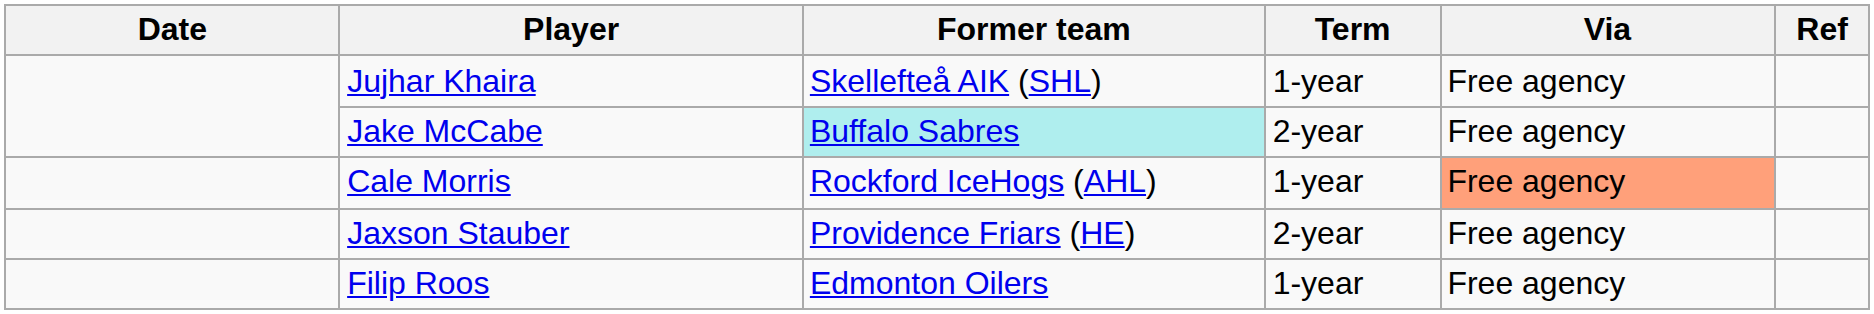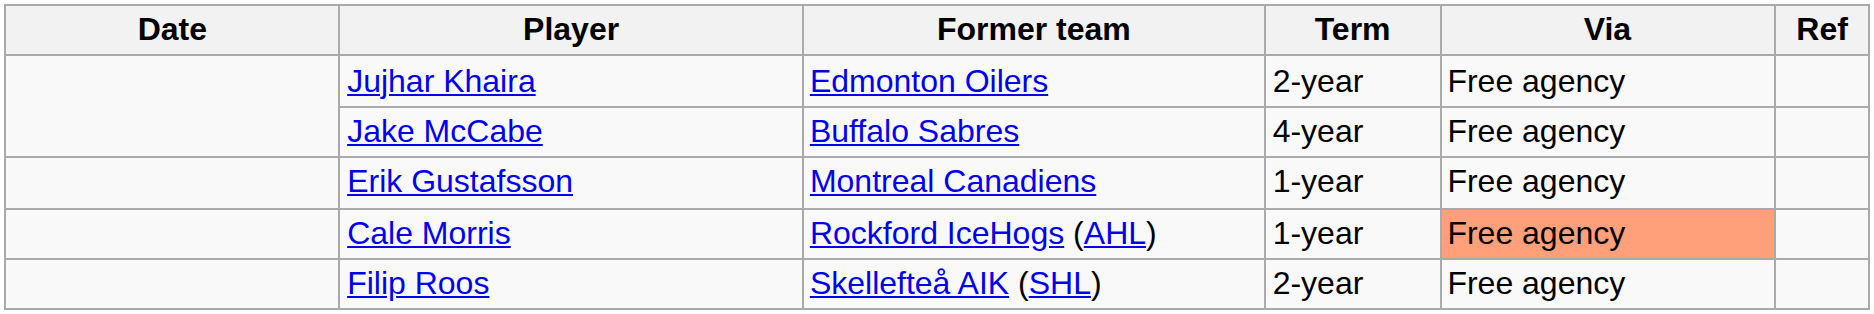Jujhar Khaira | Former team: Skellefteå AIK (SHL) -> Edmonton Oilers
Jujhar Khaira | Term: 1-year -> 2-year
Jake McCabe | Former team: paleturquoise background -> no background
Jake McCabe | Term: 2-year -> 4-year
+ row: Erik Gustafsson | Montreal Canadiens | 1-year | Free agency
- row: Jaxson Stauber | Providence Friars (HE) | 2-year | Free agency
Filip Roos | Former team: Edmonton Oilers -> Skellefteå AIK (SHL)
Filip Roos | Term: 1-year -> 2-year
